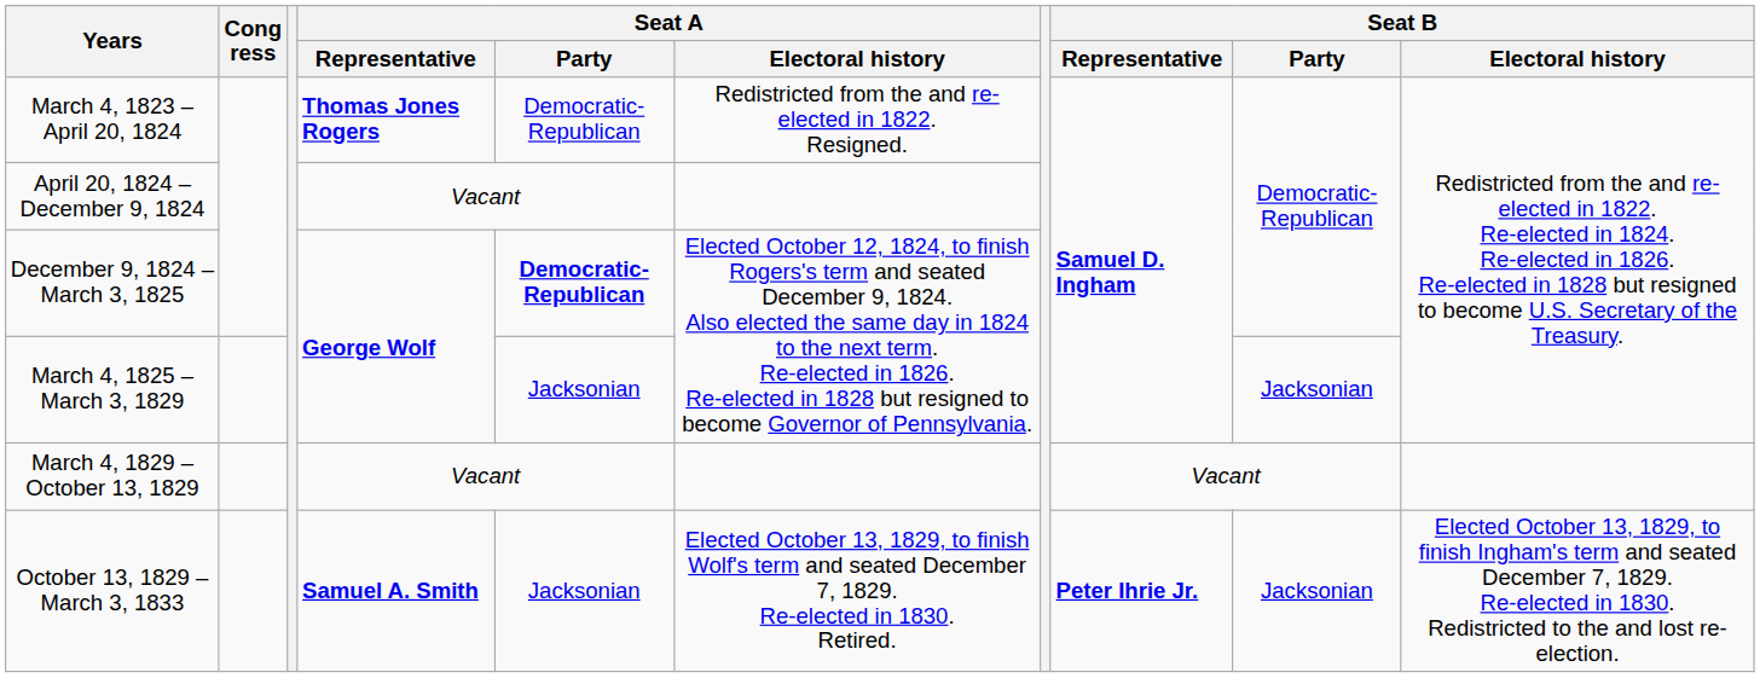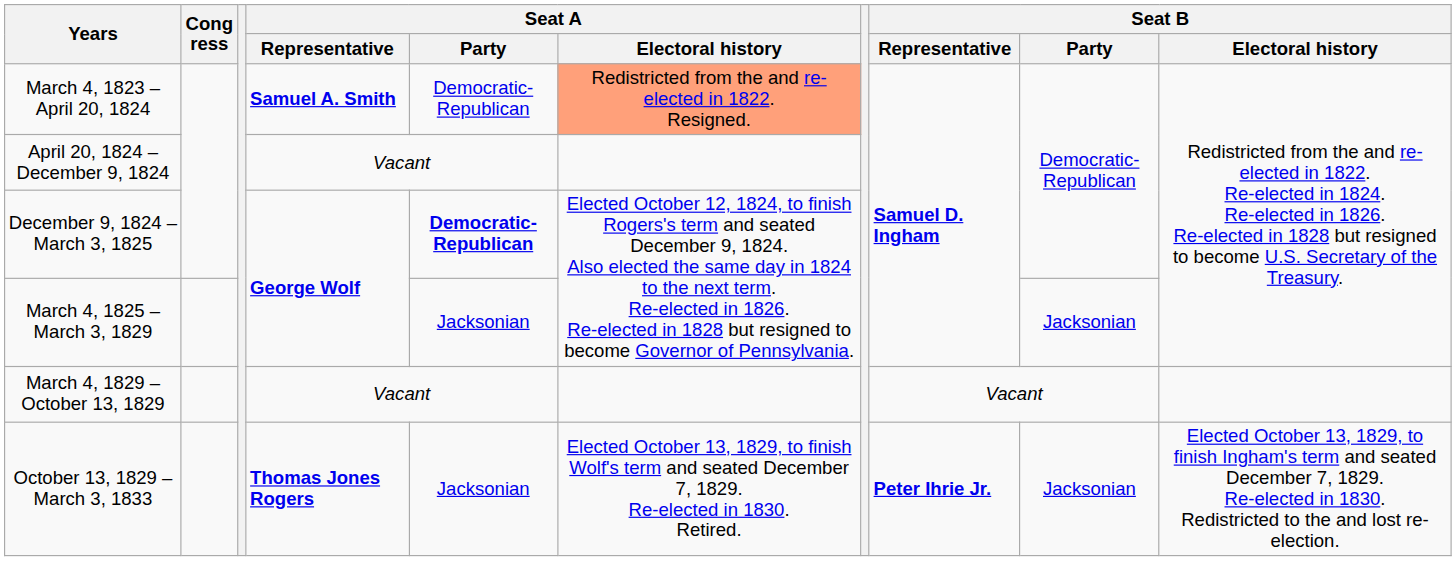March 4, 1823 – April 20, 1824 | Seat A / Representative: Thomas Jones Rogers -> Samuel A. Smith
March 4, 1823 – April 20, 1824 | Seat A / Electoral history: no background -> lightsalmon background
October 13, 1829 – March 3, 1833 | Seat A / Representative: Samuel A. Smith -> Thomas Jones Rogers
